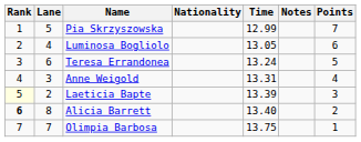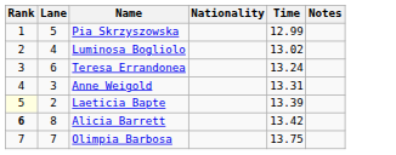- column: Points | 7 | 6 | 5 | 4 | 3 | 2 | 1
Luminosa Bogliolo | Time: 13.05 -> 13.02
Alicia Barrett | Time: 13.40 -> 13.42
